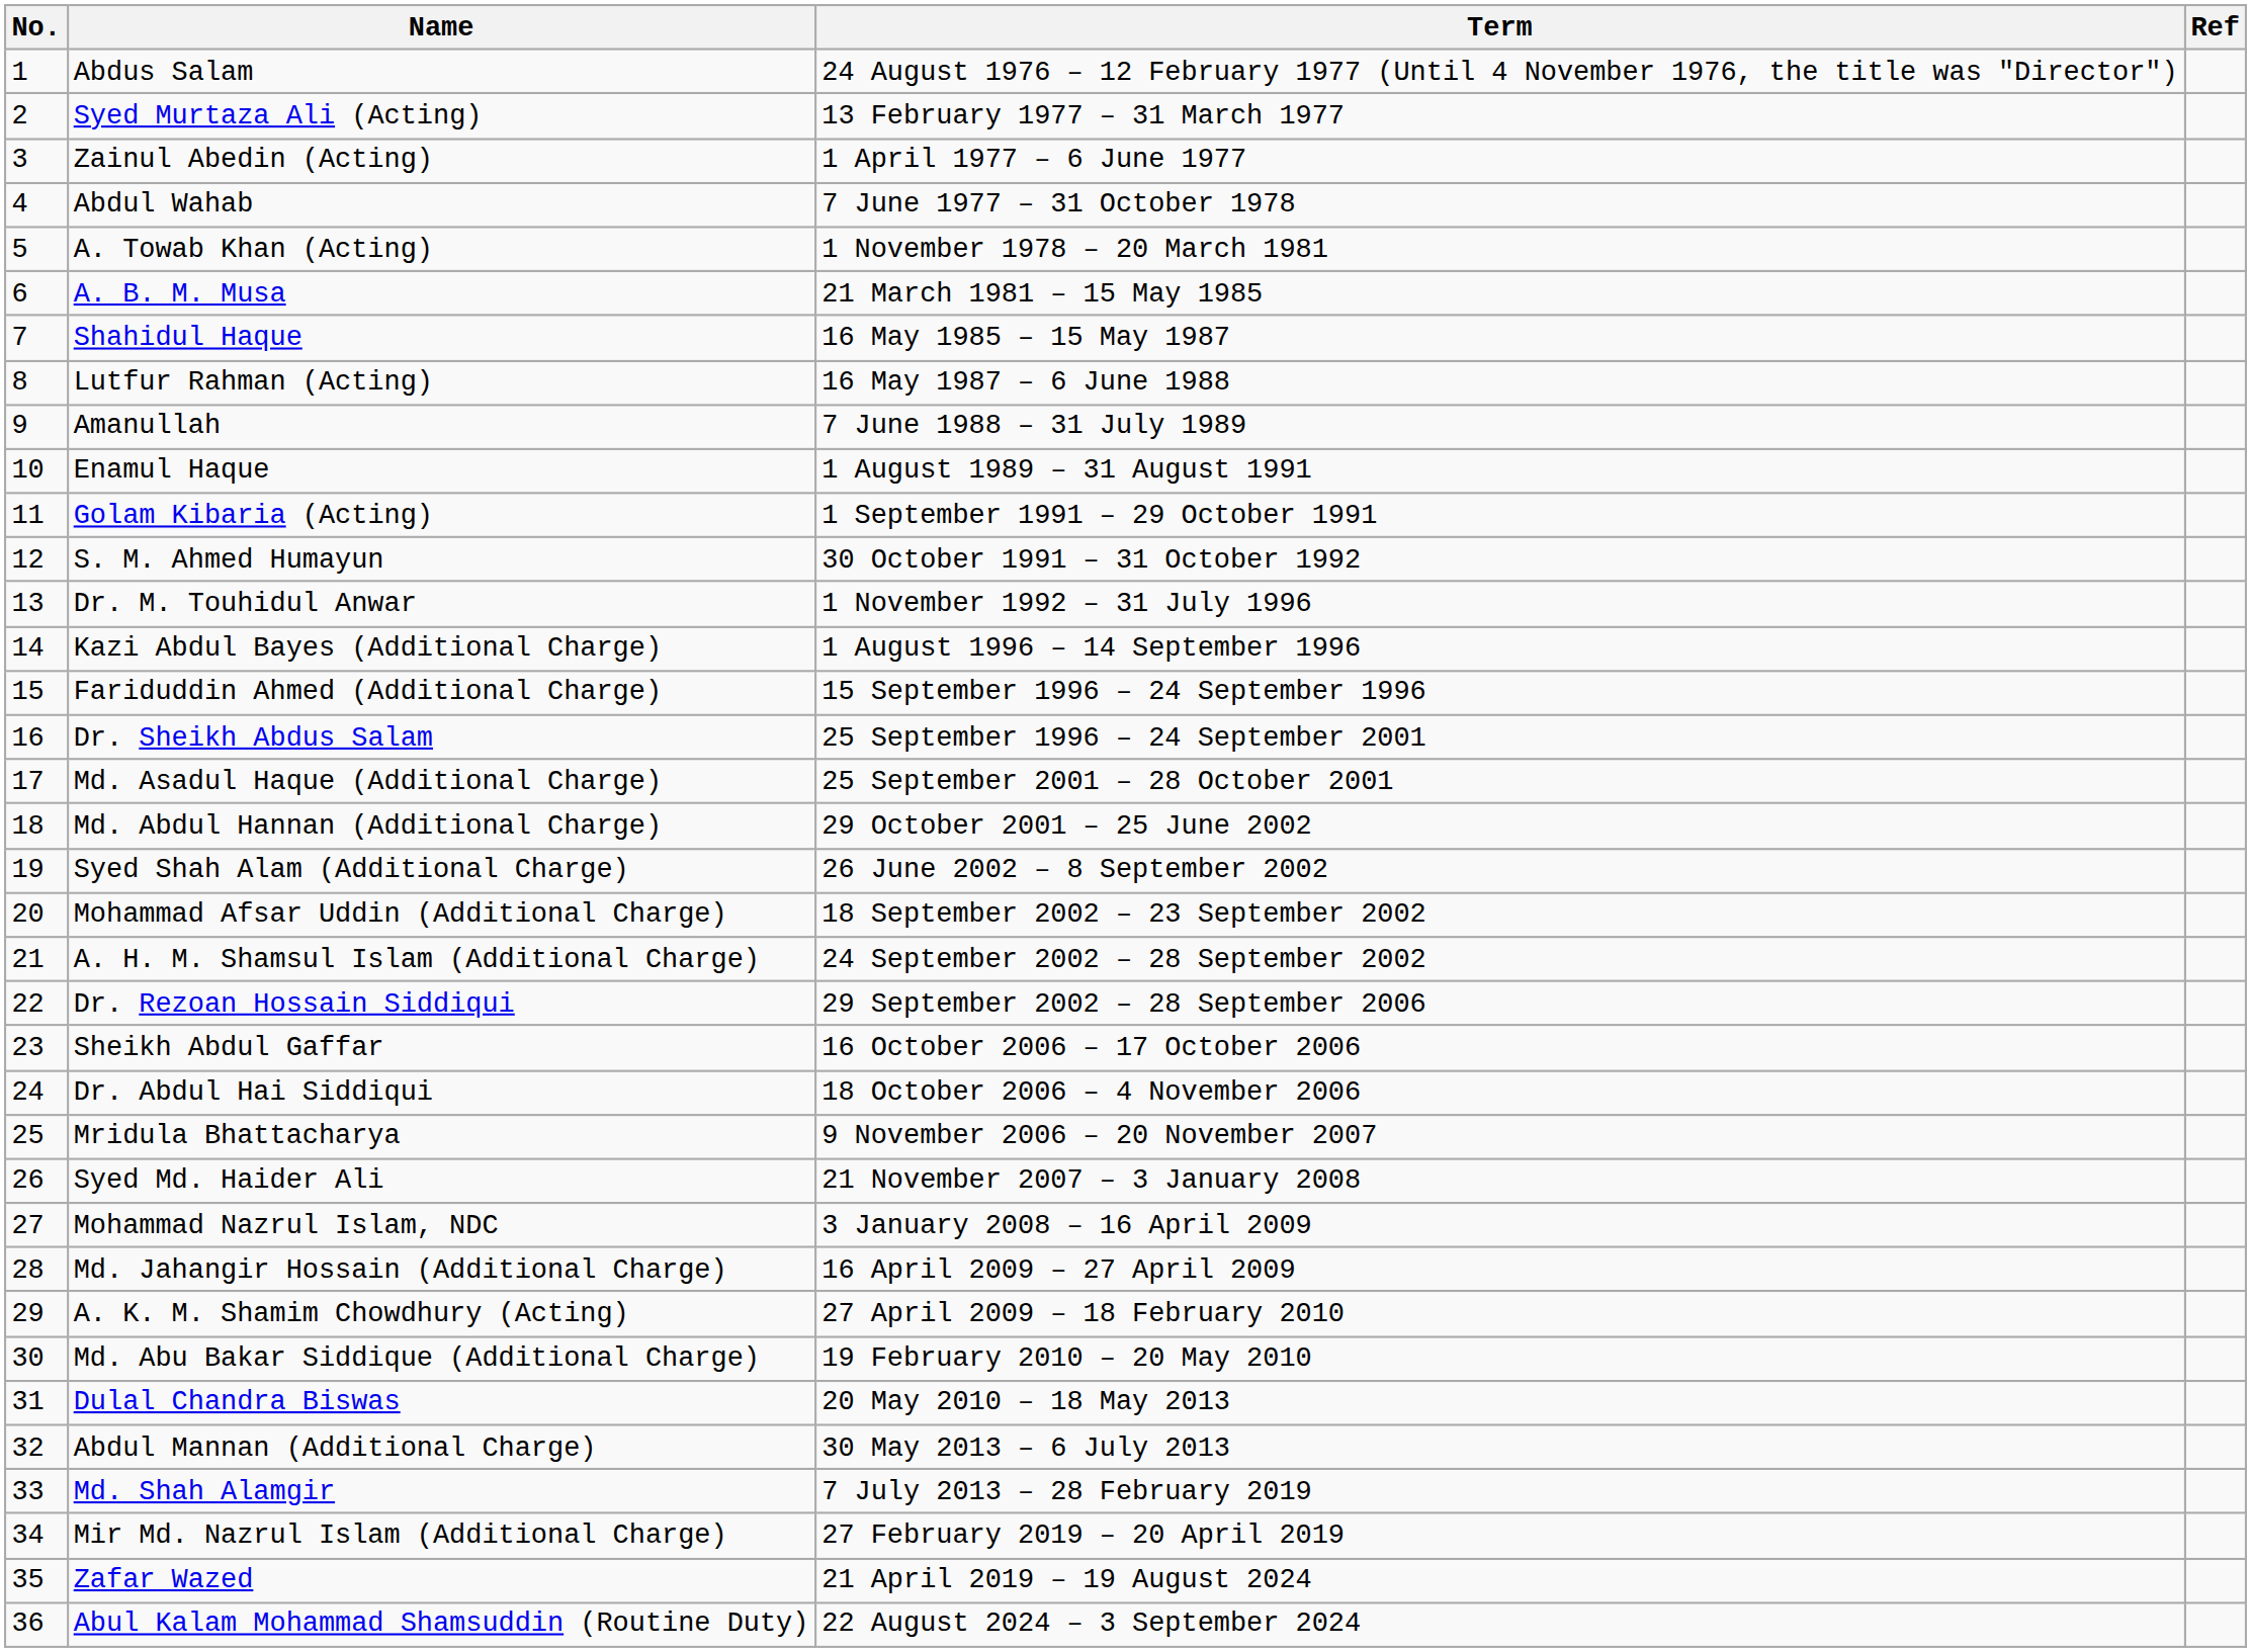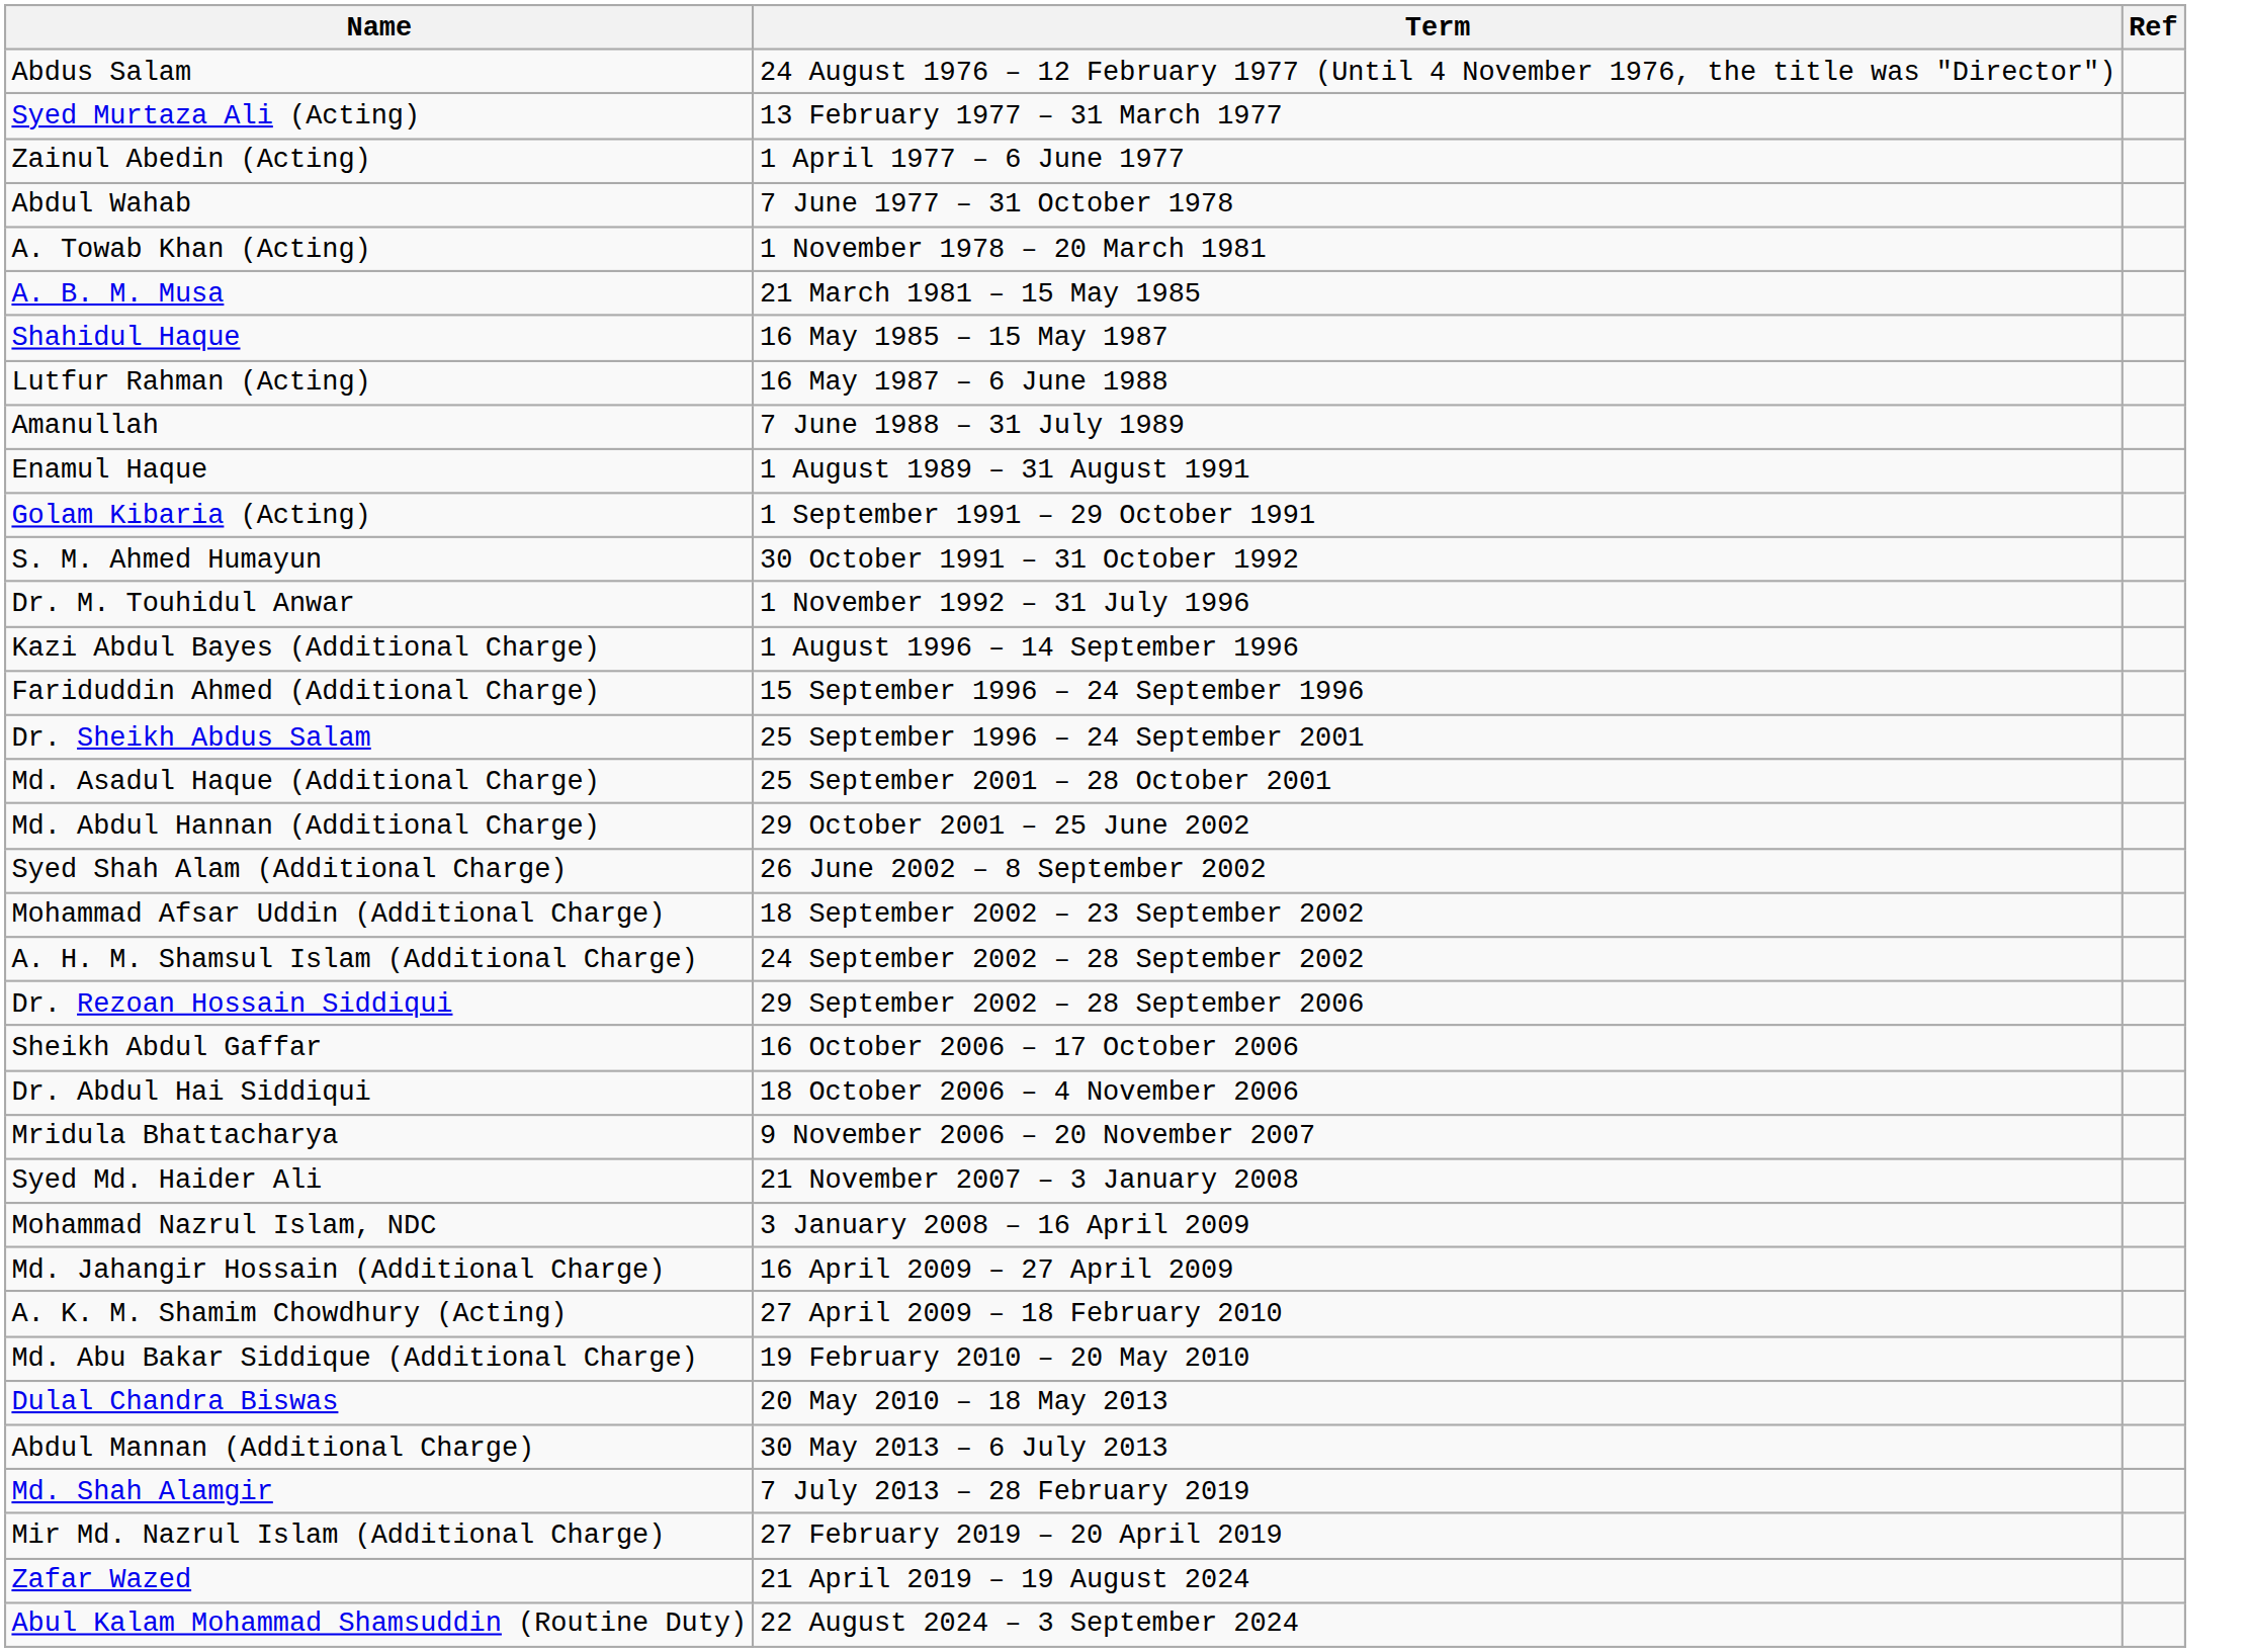- column: No. | 1 | 2 | 3 | 4 | 5 | 6 | 7 | 8 | 9 | 10 | 11 | 12 | 13 | 14 | 15 | 16 | 17 | 18 | 19 | 20 | 21 | 22 | 23 | 24 | 25 | 26 | 27 | 28 | 29 | 30 | 31 | 32 | 33 | 34 | 35 | 36
